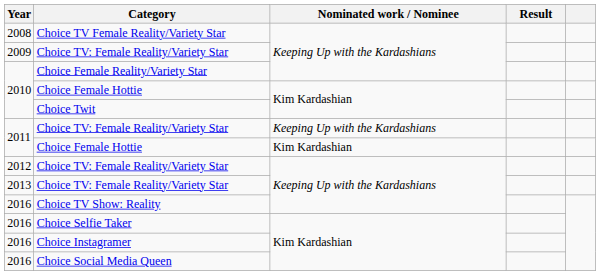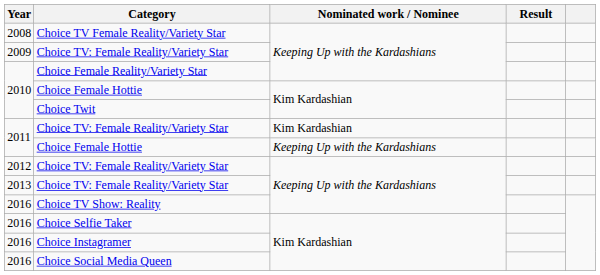2011 / Choice TV: Female Reality/Variety Star | Nominated work / Nominee: Keeping Up with the Kardashians -> Kim Kardashian
2011 / Choice Female Hottie | Nominated work / Nominee: Kim Kardashian -> Keeping Up with the Kardashians
